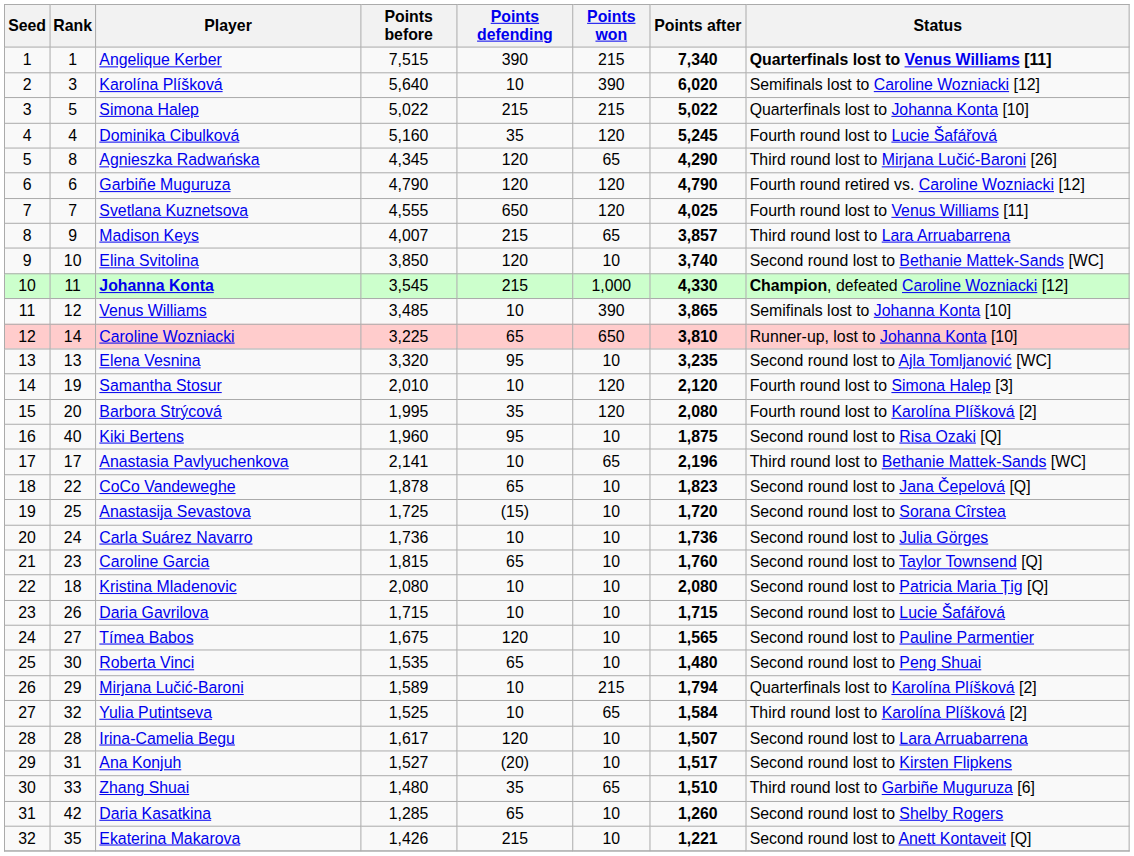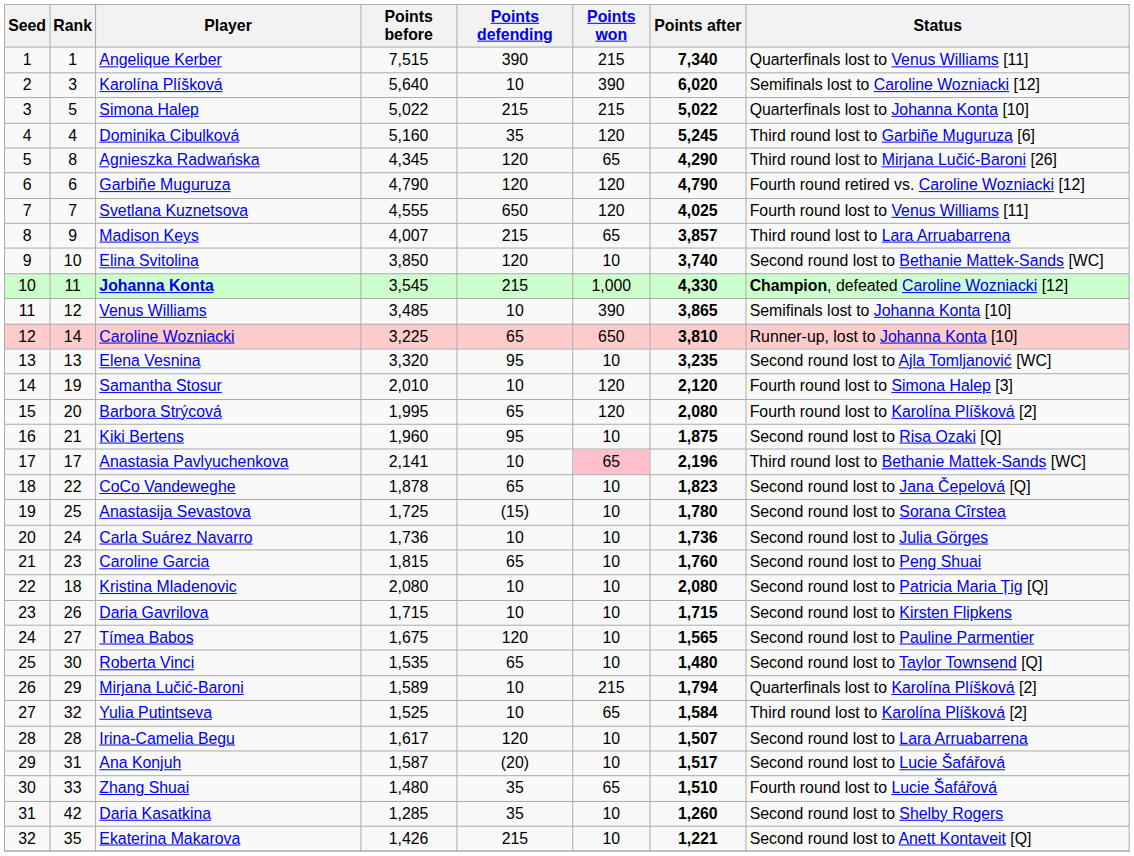Angelique Kerber | Status: bold -> normal
Dominika Cibulková | Status: Fourth round lost to Lucie Šafářová -> Third round lost to Garbiñe Muguruza [6]
Barbora Strýcová | Points defending: 35 -> 65
Kiki Bertens | Rank: 40 -> 21
Anastasia Pavlyuchenkova | Points won: no background -> pink background
Anastasija Sevastova | Points after: 1,720 -> 1,780
Caroline Garcia | Status: Second round lost to Taylor Townsend [Q] -> Second round lost to Peng Shuai
Daria Gavrilova | Status: Second round lost to Lucie Šafářová -> Second round lost to Kirsten Flipkens
Roberta Vinci | Status: Second round lost to Peng Shuai -> Second round lost to Taylor Townsend [Q]
Ana Konjuh | Points before: 1,527 -> 1,587
Ana Konjuh | Status: Second round lost to Kirsten Flipkens -> Second round lost to Lucie Šafářová
Zhang Shuai | Status: Third round lost to Garbiñe Muguruza [6] -> Fourth round lost to Lucie Šafářová
Daria Kasatkina | Points defending: 65 -> 35
